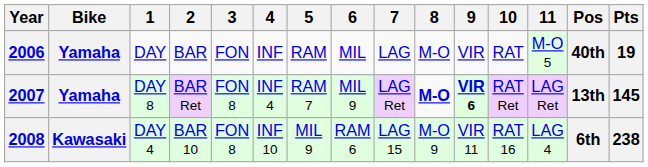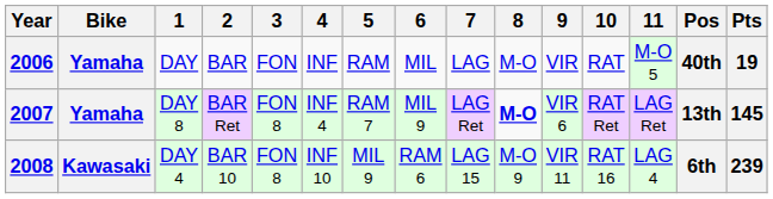2007 | 9: bold -> normal
2008 | Pts: 238 -> 239
